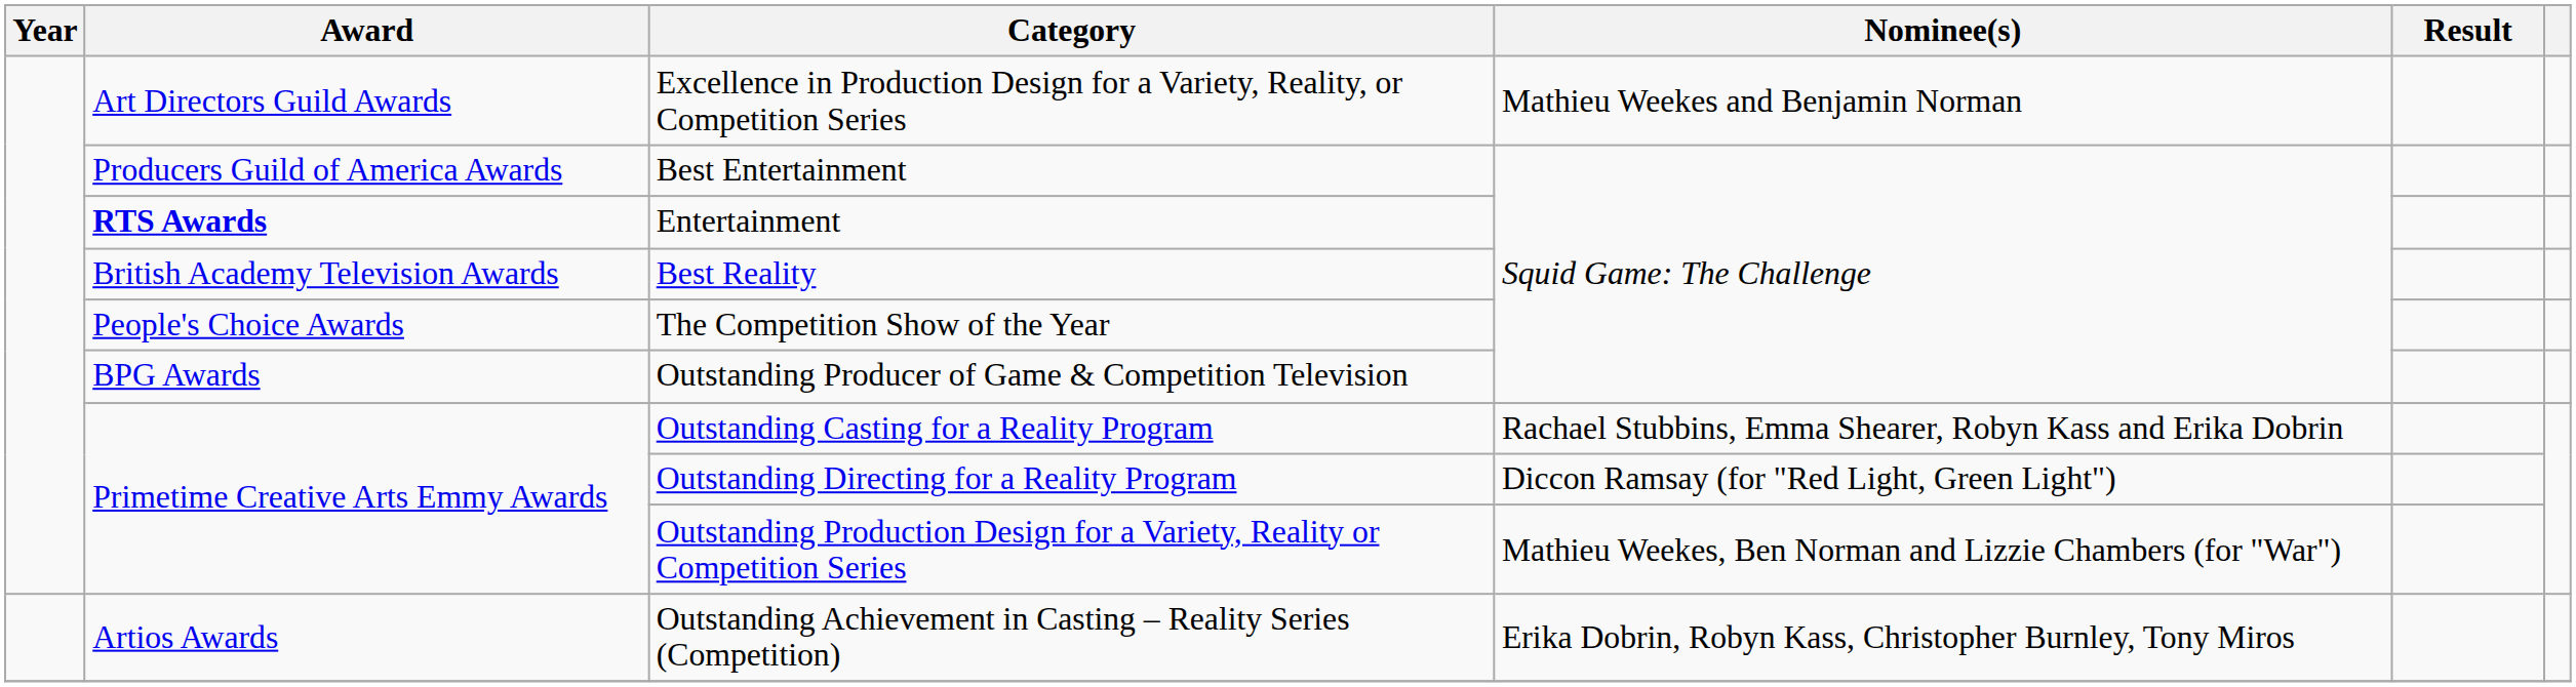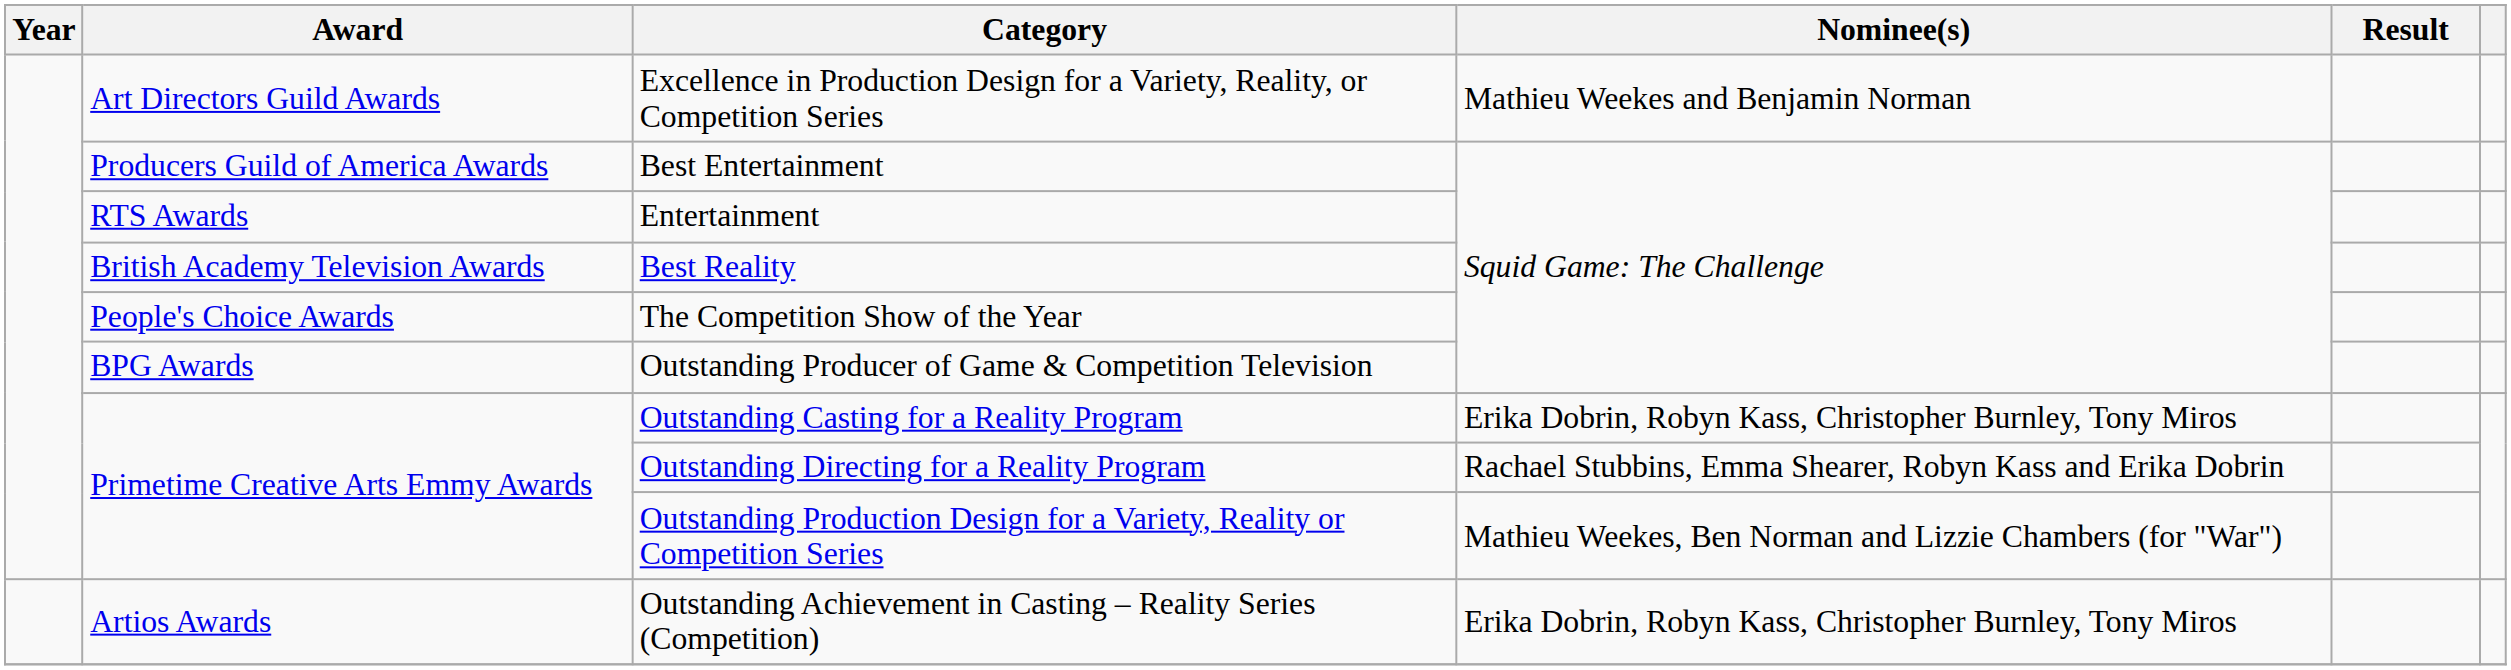Entertainment | Award: bold -> normal
Outstanding Casting for a Reality Program | Nominee(s): Rachael Stubbins, Emma Shearer, Robyn Kass and Erika Dobrin -> Erika Dobrin, Robyn Kass, Christopher Burnley, Tony Miros
Outstanding Directing for a Reality Program | Nominee(s): Diccon Ramsay (for "Red Light, Green Light") -> Rachael Stubbins, Emma Shearer, Robyn Kass and Erika Dobrin
